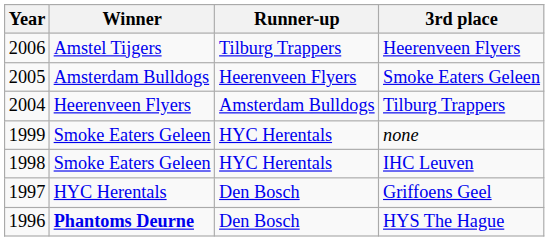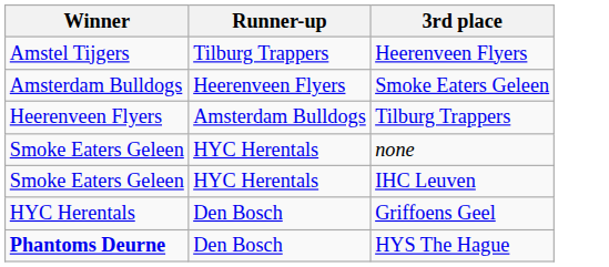- column: Year | 2006 | 2005 | 2004 | 1999 | 1998 | 1997 | 1996
